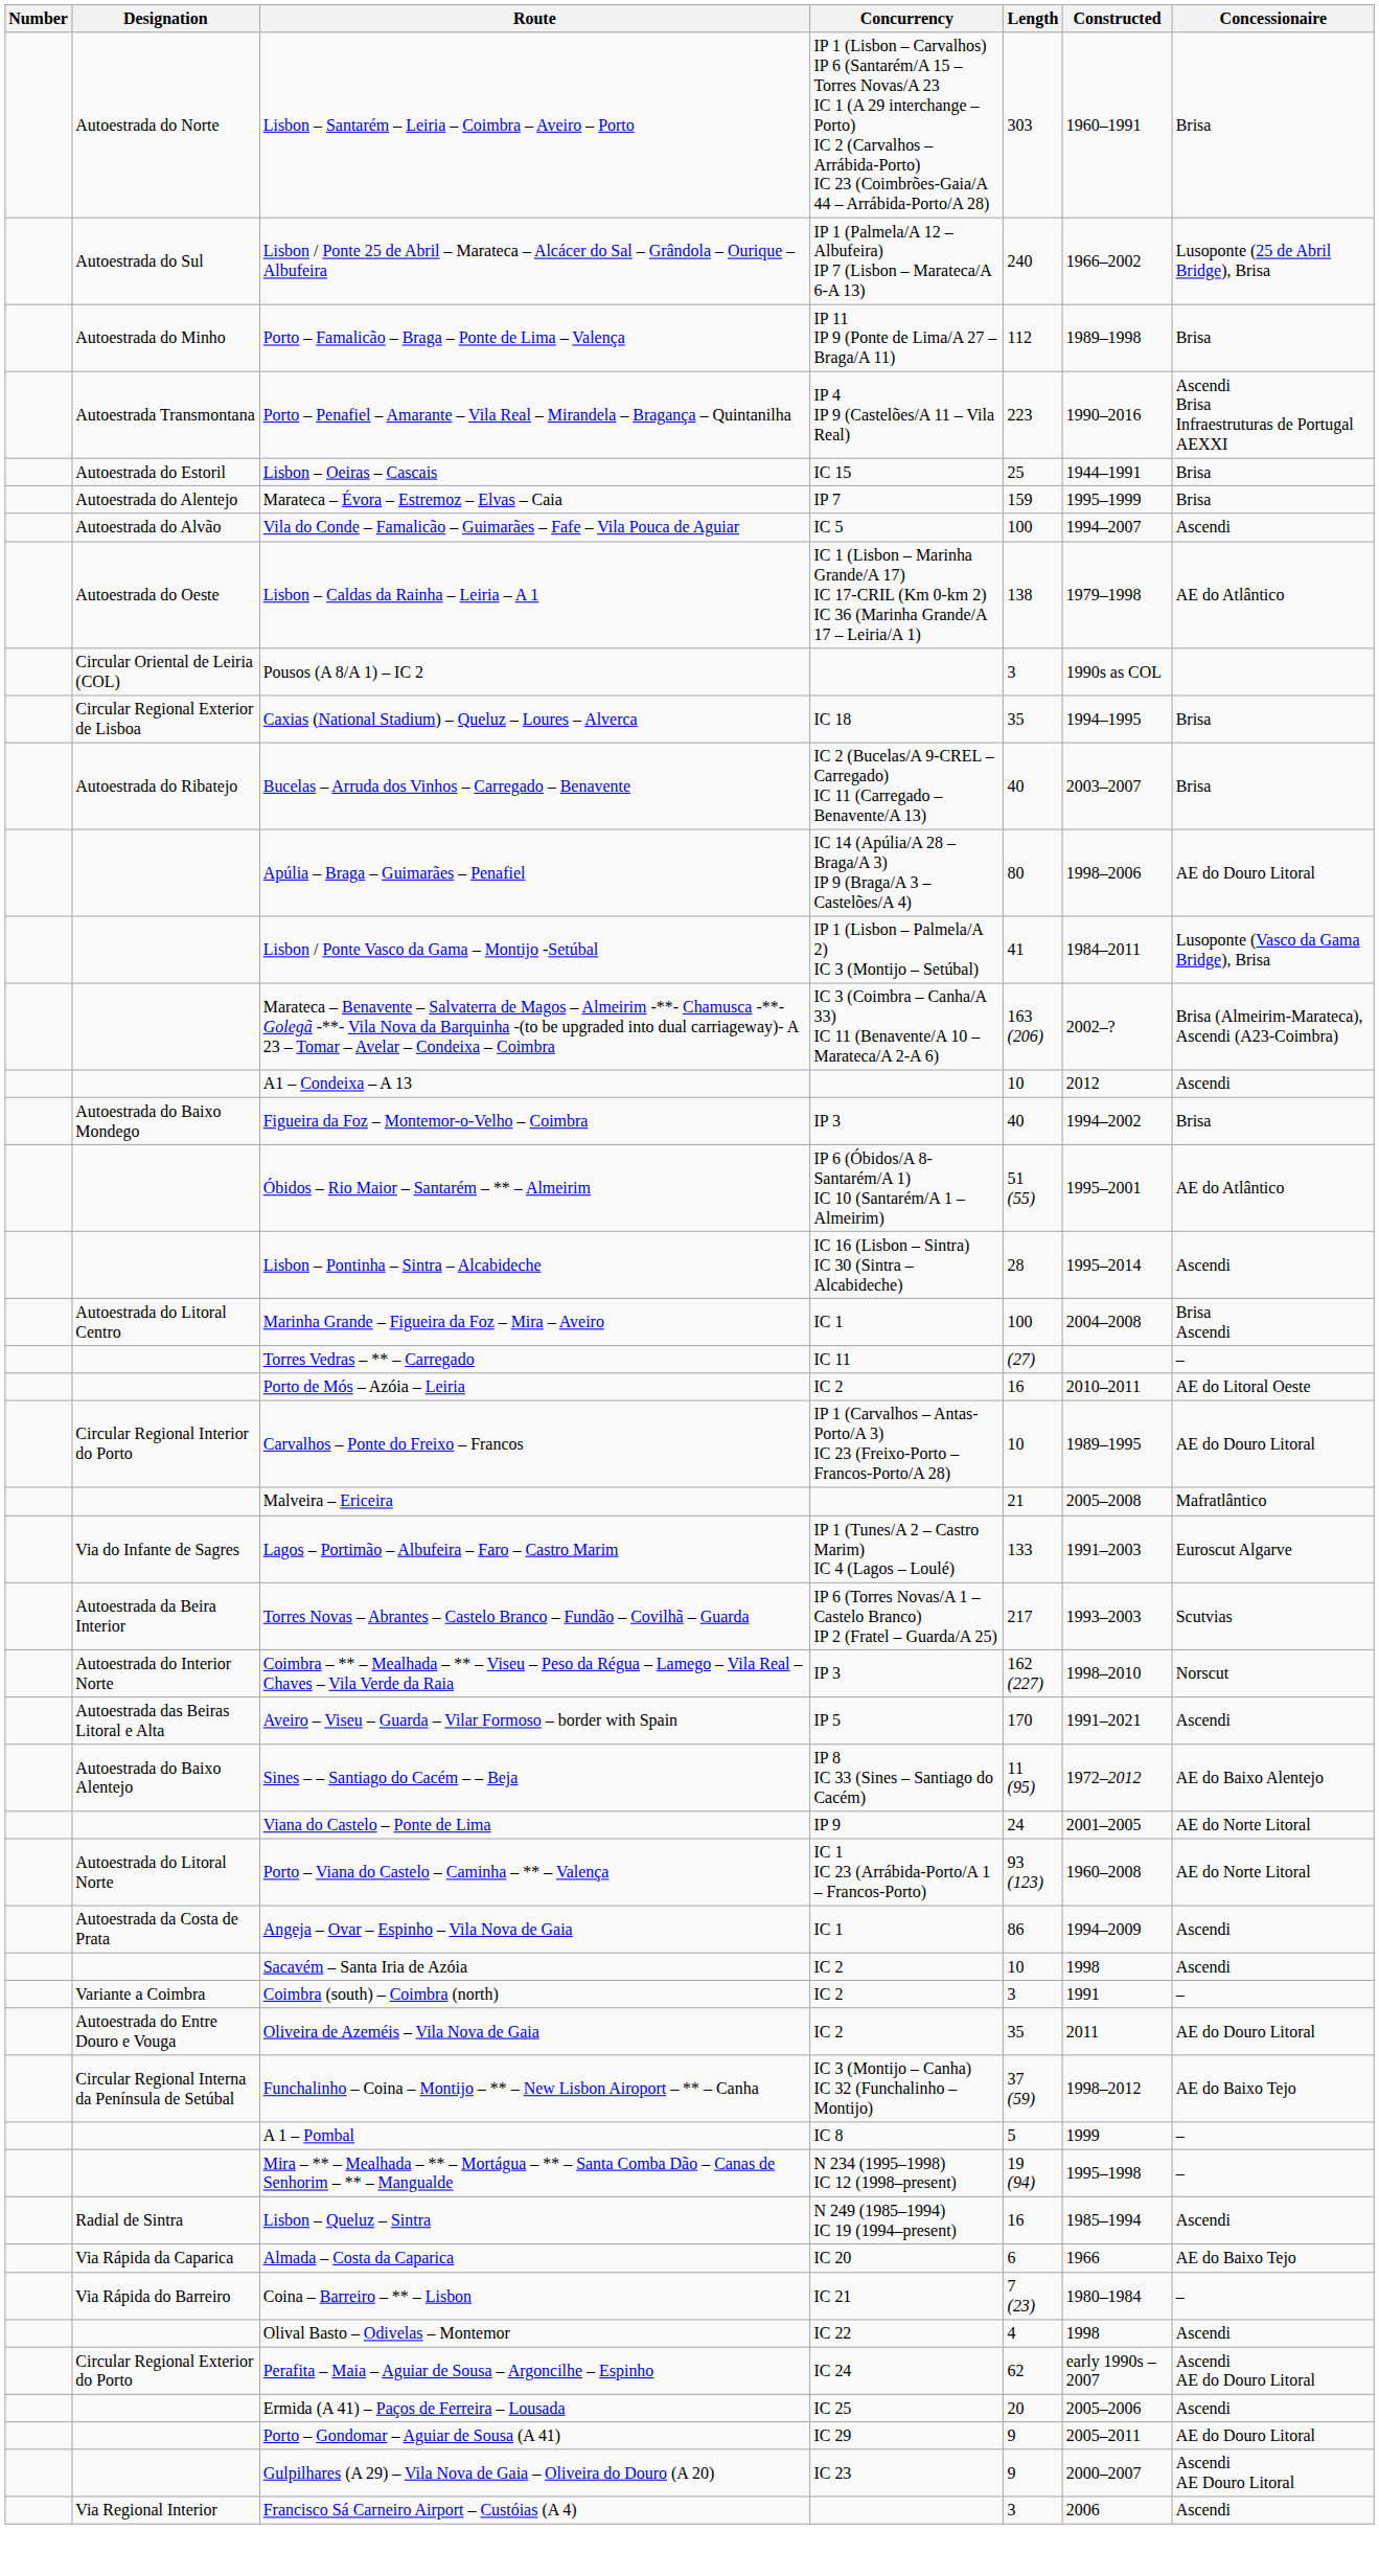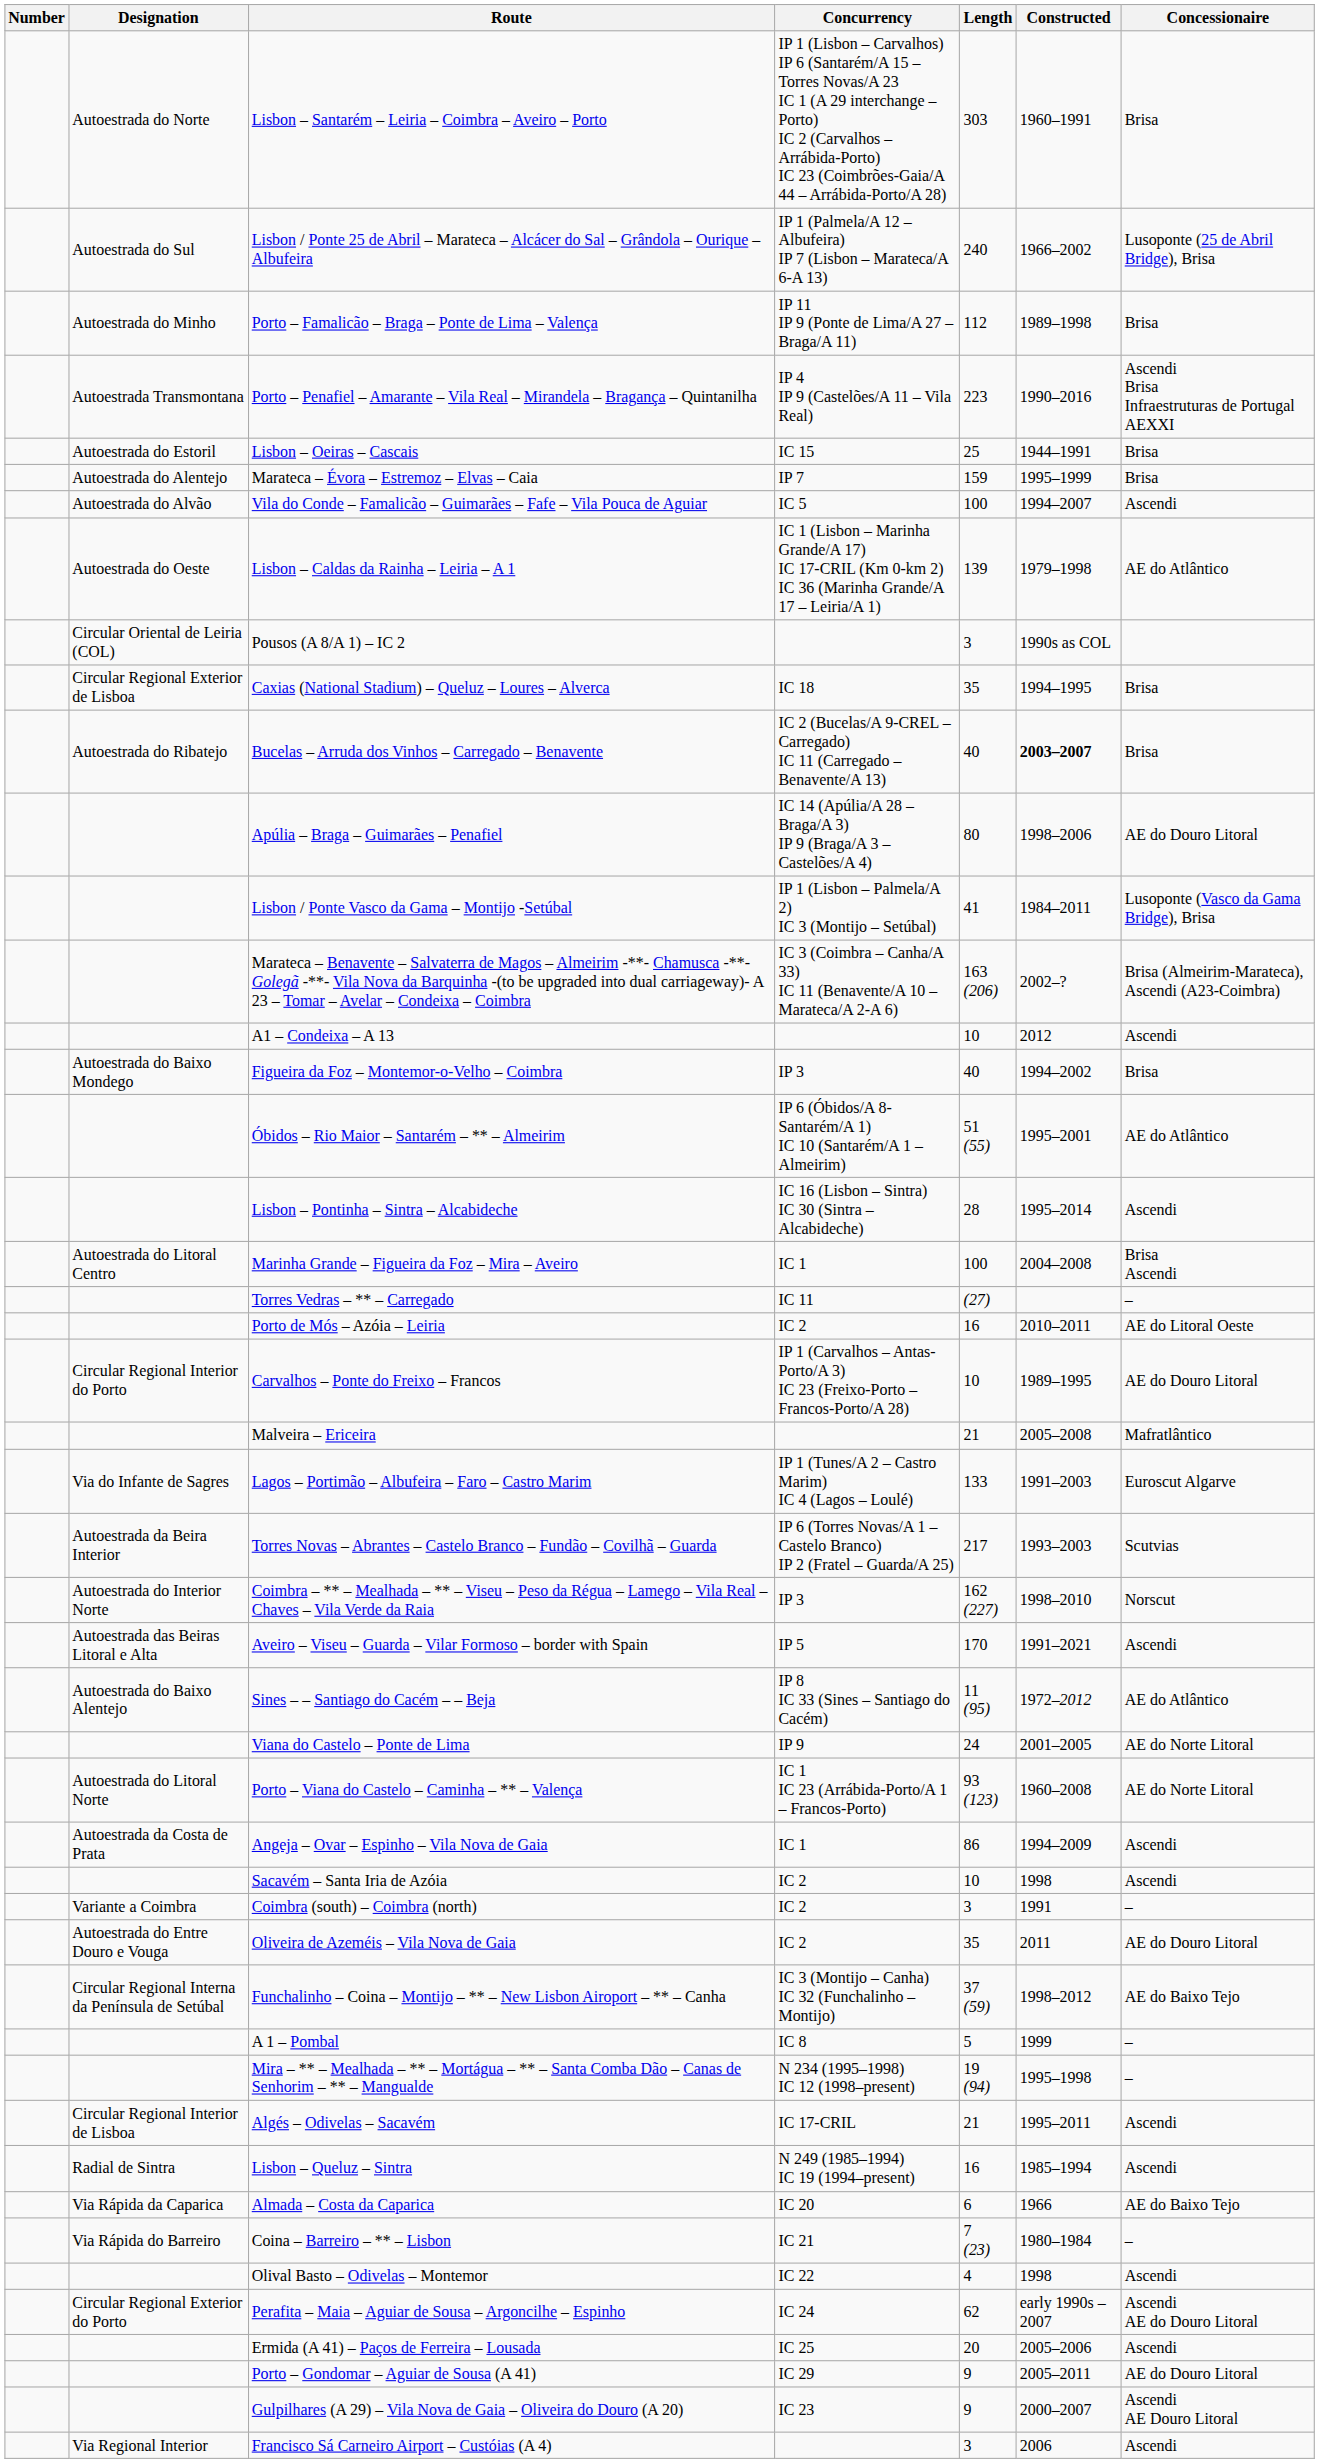Lisbon – Caldas da Rainha – Leiria – A 1 | Length: 138 -> 139
Bucelas – Arruda dos Vinhos – Carregado – Benavente | Constructed: normal -> bold
Sines – – Santiago do Cacém – – Beja | Concessionaire: AE do Baixo Alentejo -> AE do Atlântico
+ row: Circular Regional Interior de Lisboa | Algés – Odivelas – Sacavém | IC 17-CRIL | 21 | 1995–2011 | Ascendi
